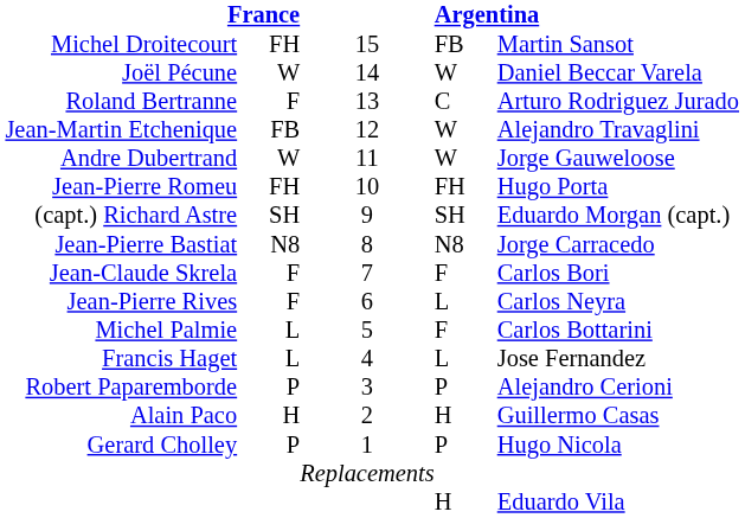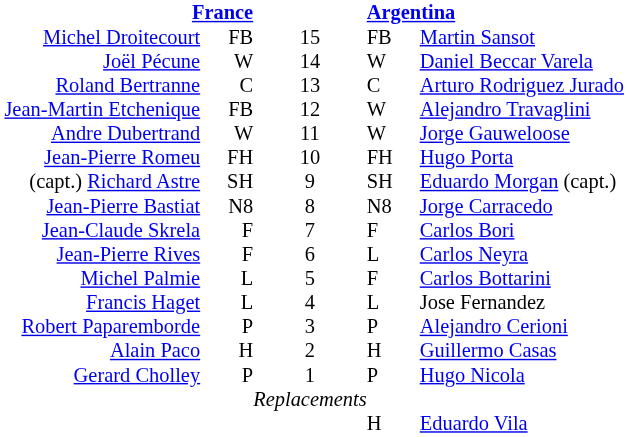Michel Droitecourt | column 2: FH -> FB
Roland Bertranne | column 2: F -> C
